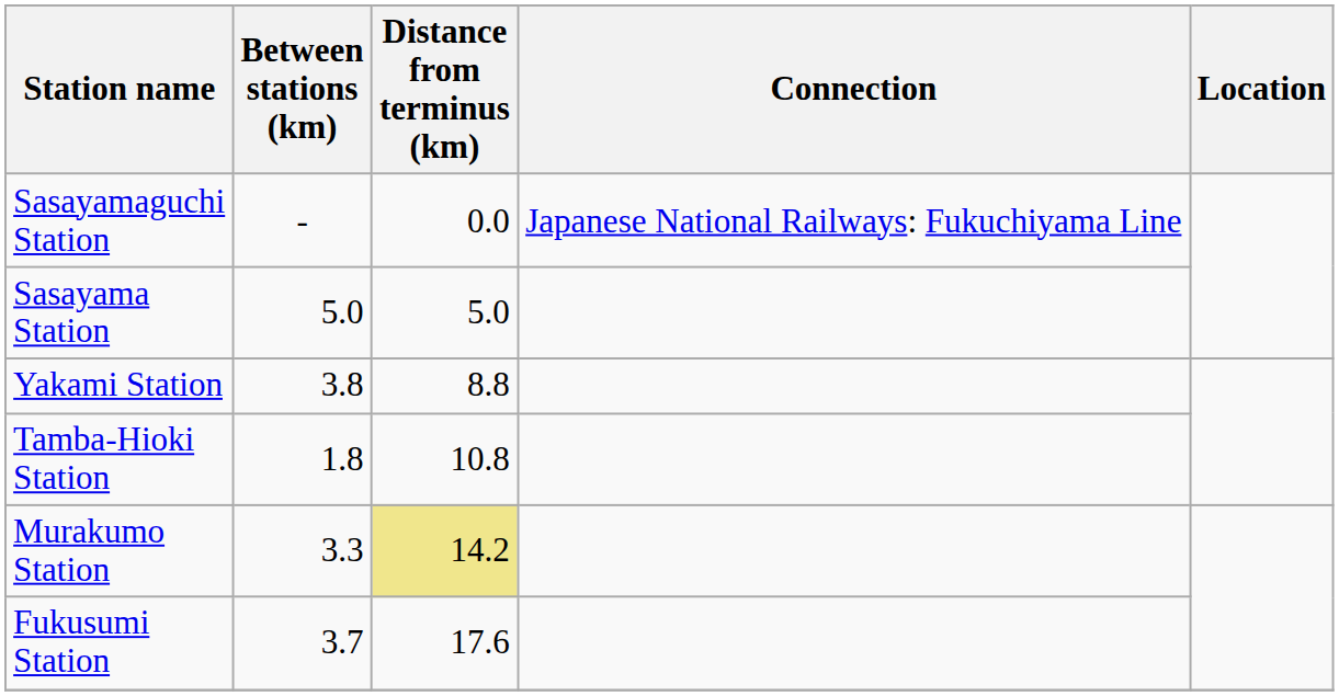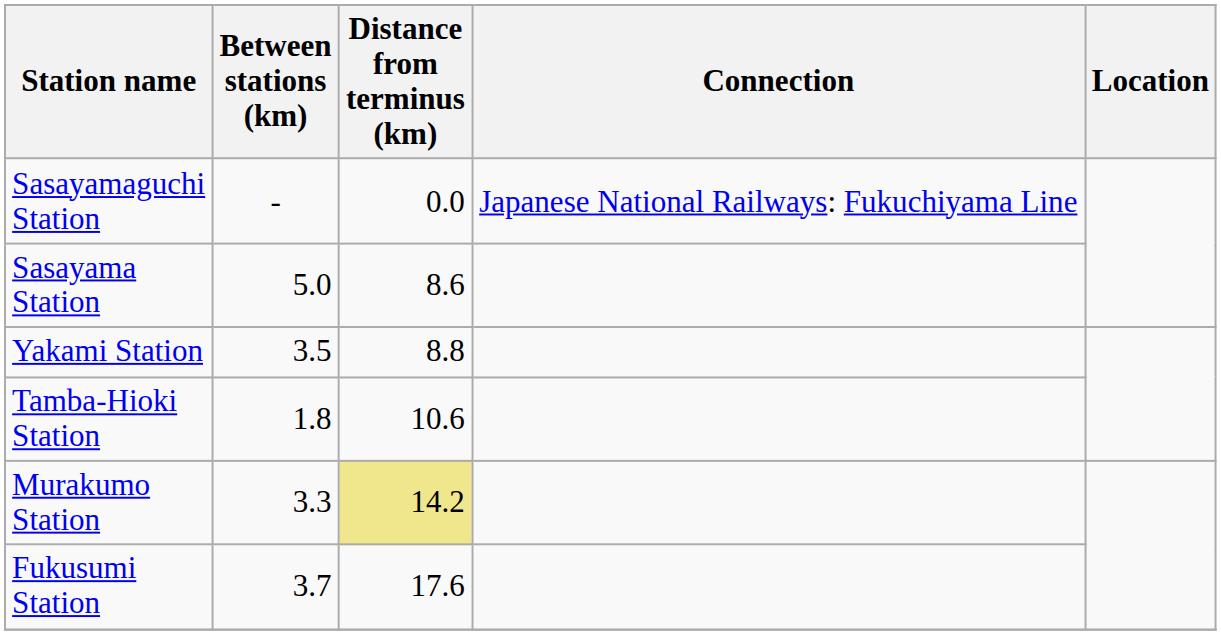Sasayama Station | Distance from terminus (km): 5.0 -> 8.6
Yakami Station | Between stations (km): 3.8 -> 3.5
Tamba-Hioki Station | Distance from terminus (km): 10.8 -> 10.6
